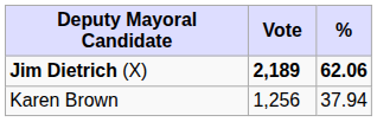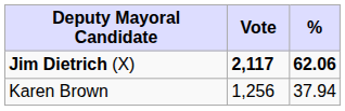Jim Dietrich (X) | Vote: 2,189 -> 2,117
